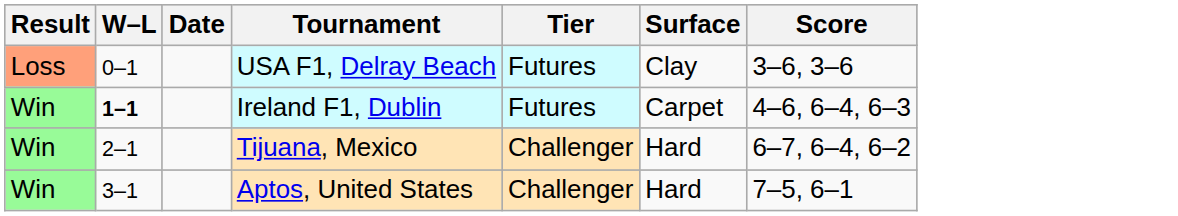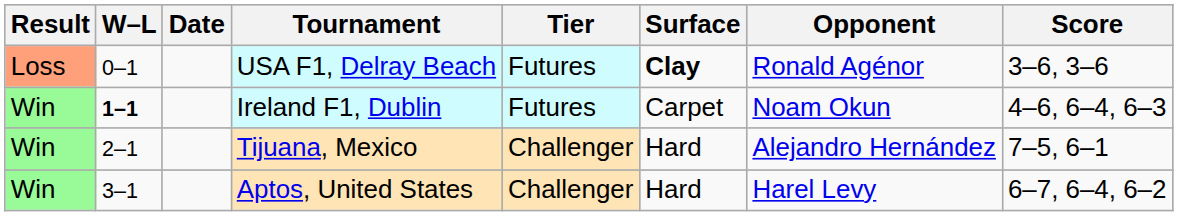+ column: Opponent | Ronald Agénor | Noam Okun | Alejandro Hernández | Harel Levy
USA F1, Delray Beach | Surface: normal -> bold
Tijuana, Mexico | Score: 6–7, 6–4, 6–2 -> 7–5, 6–1
Aptos, United States | Score: 7–5, 6–1 -> 6–7, 6–4, 6–2
